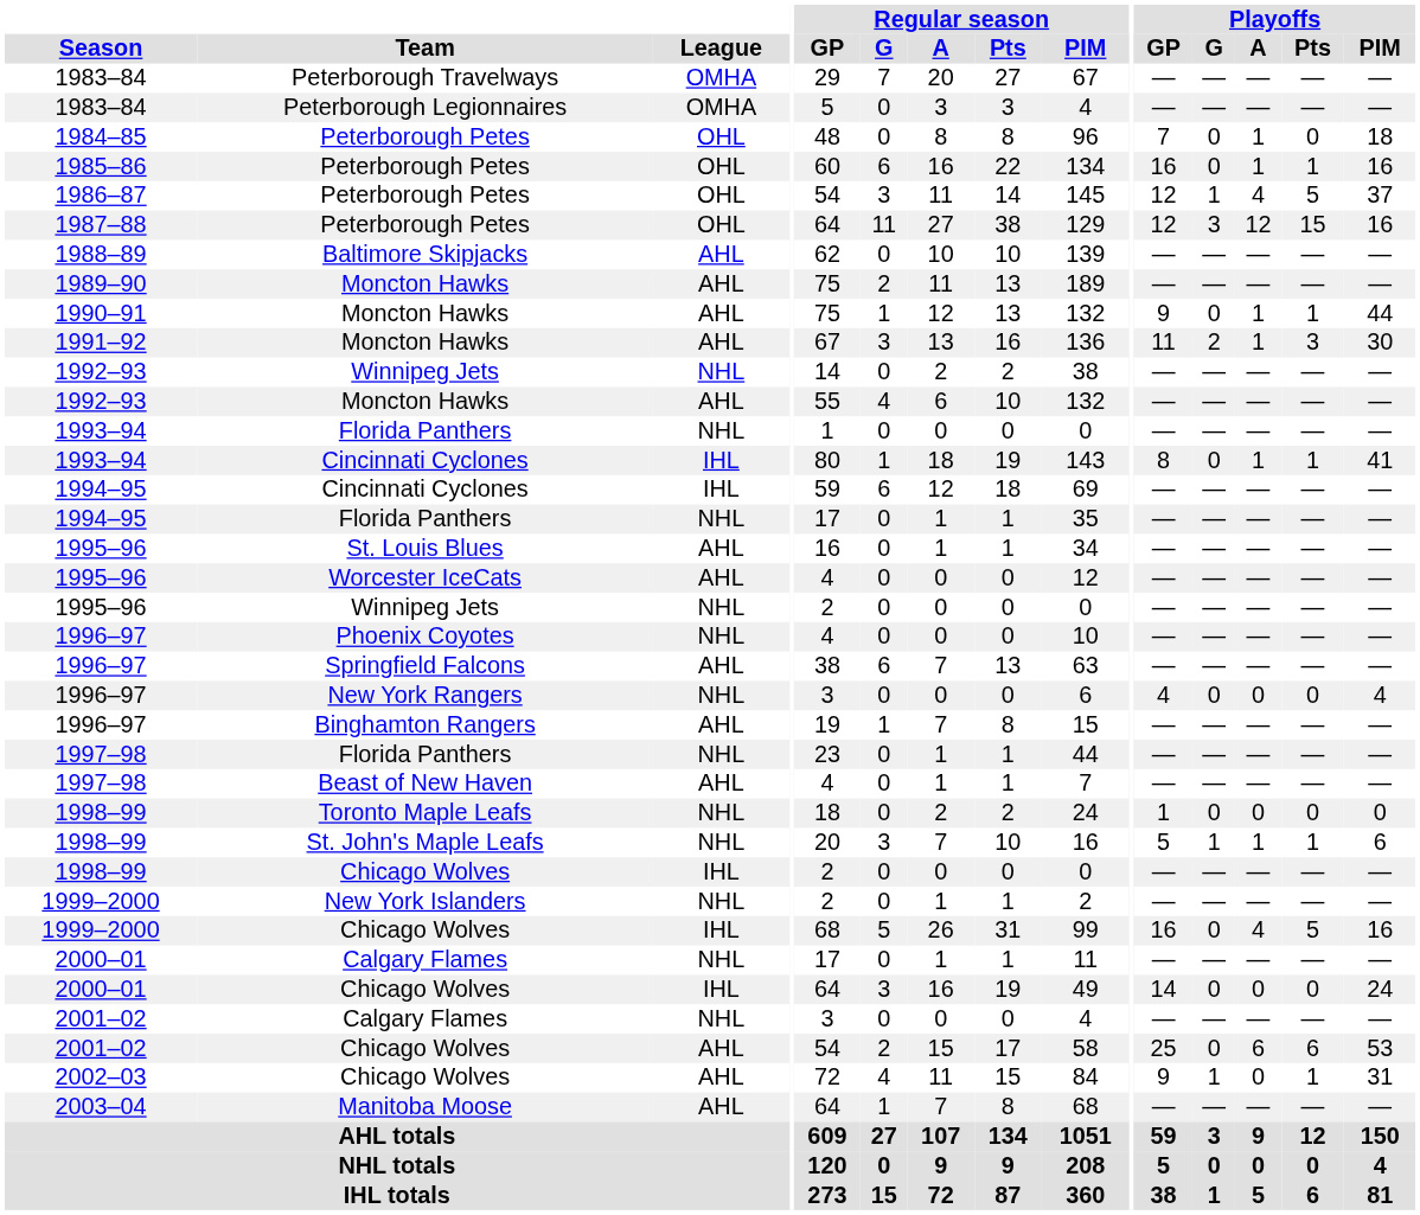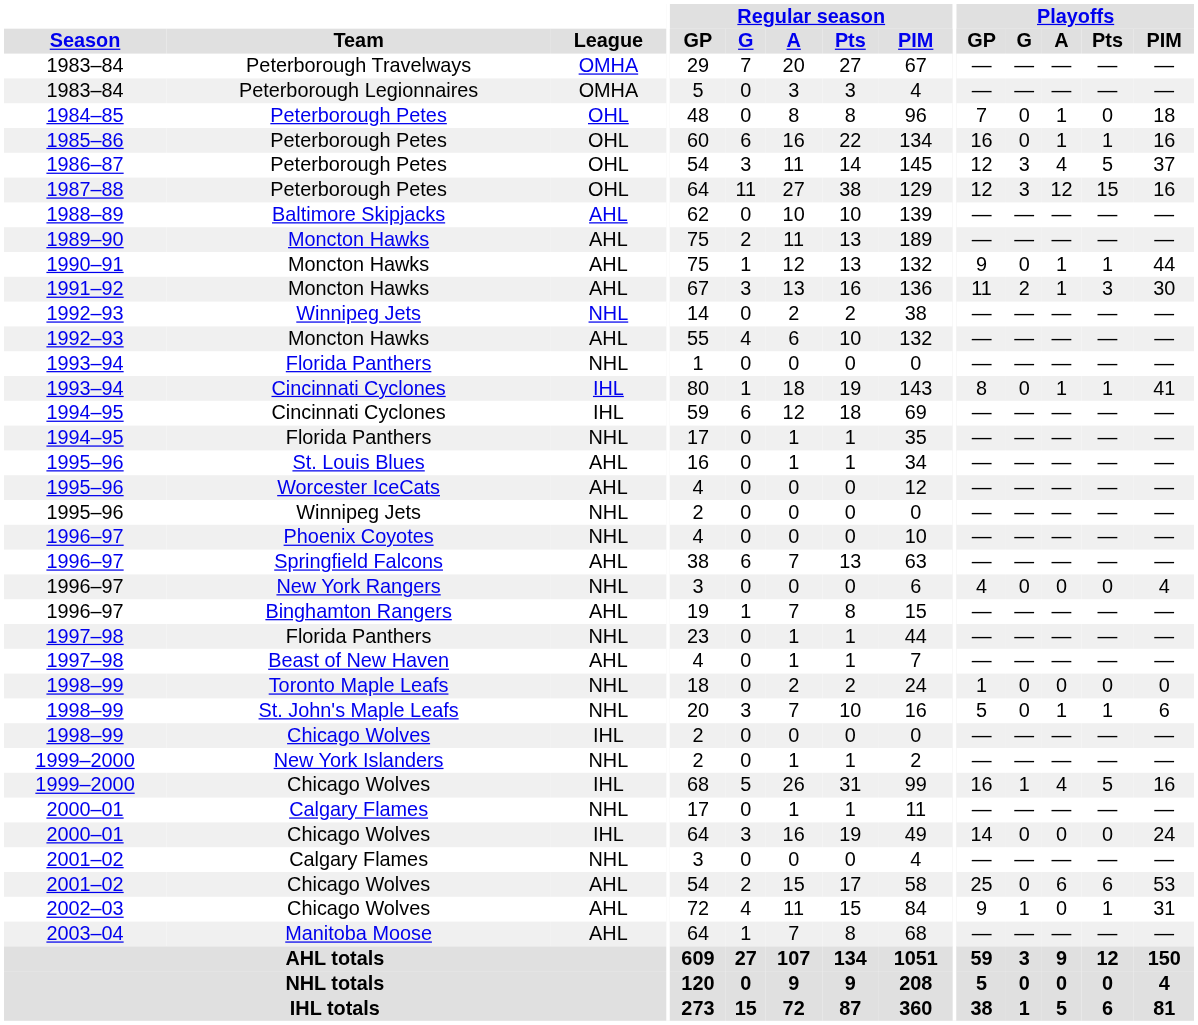1986–87 | Playoffs / G: 1 -> 3
1998–99 / St. John's Maple Leafs | Playoffs / G: 1 -> 0
1999–2000 / Chicago Wolves | Playoffs / G: 0 -> 1
